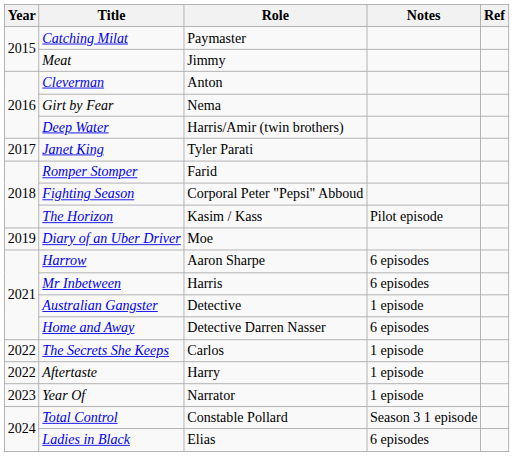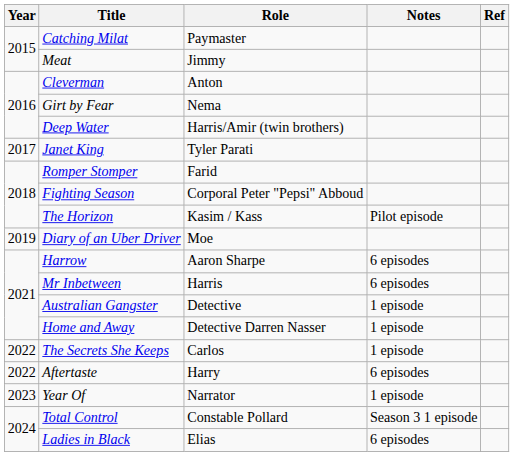Home and Away | Notes: 6 episodes -> 1 episode
Aftertaste | Notes: 1 episode -> 6 episodes
